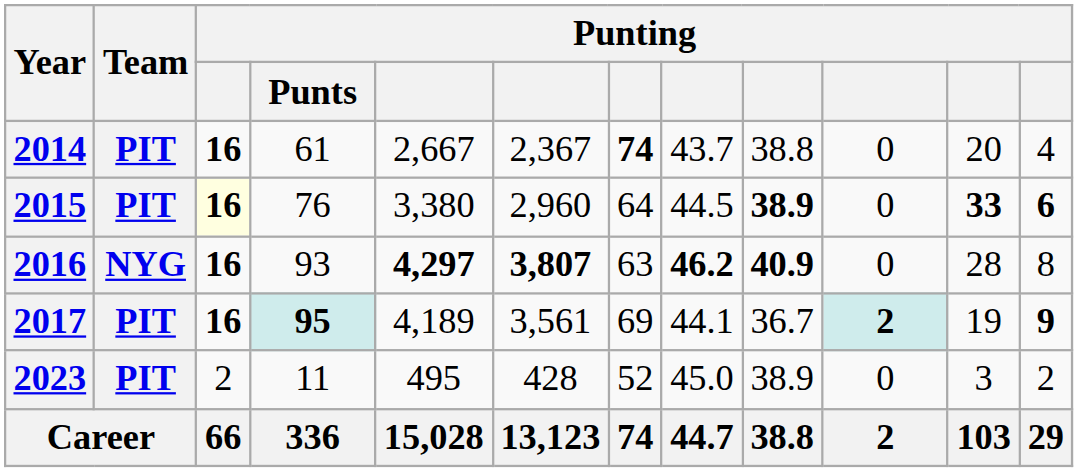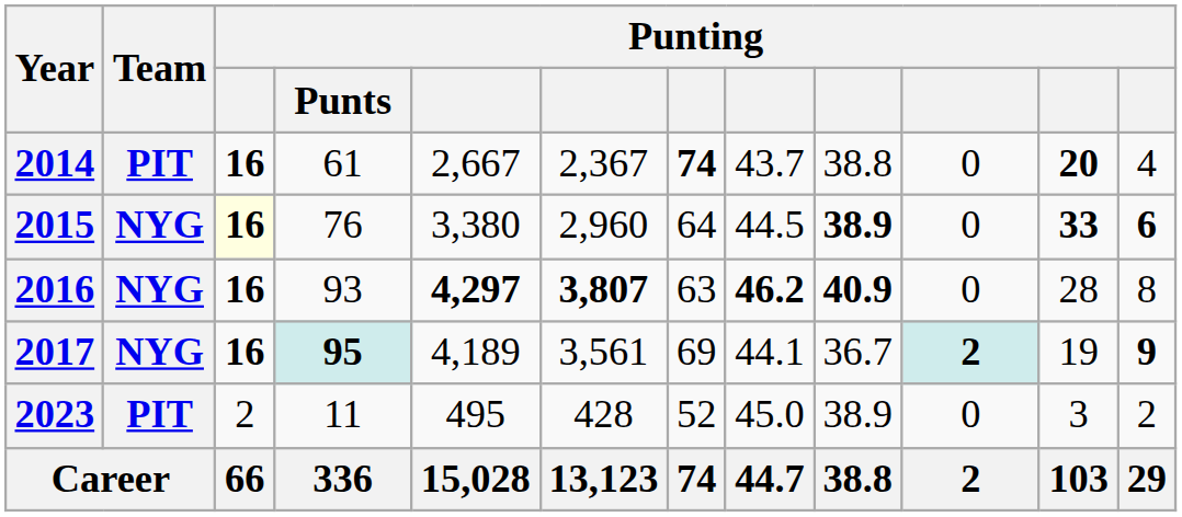2014 | column 11: normal -> bold
2015 | Team: PIT -> NYG
2017 | Team: PIT -> NYG
